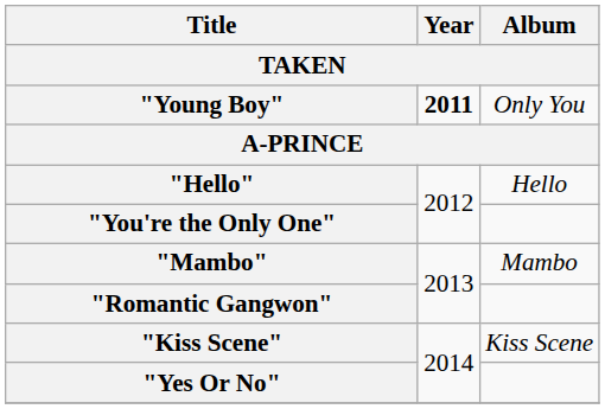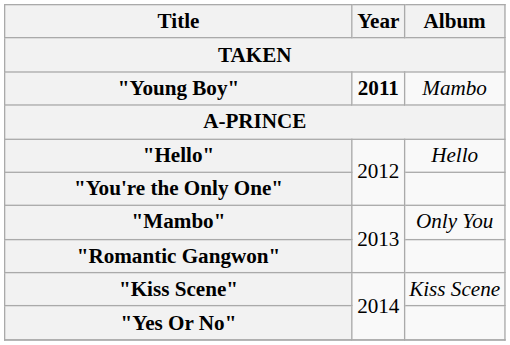"Young Boy" | Album / TAKEN: Only You -> Mambo
"Mambo" | Album / TAKEN: Mambo -> Only You
